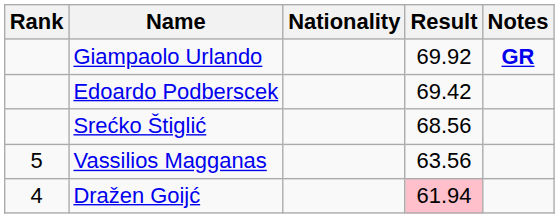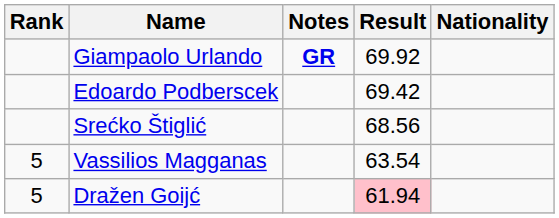columns swapped: Nationality <-> Notes
Vassilios Magganas | Result: 63.56 -> 63.54
Dražen Goijć | Rank: 4 -> 5
